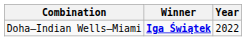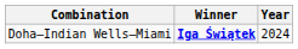Doha–Indian Wells—Miami | Year: 2022 -> 2024
